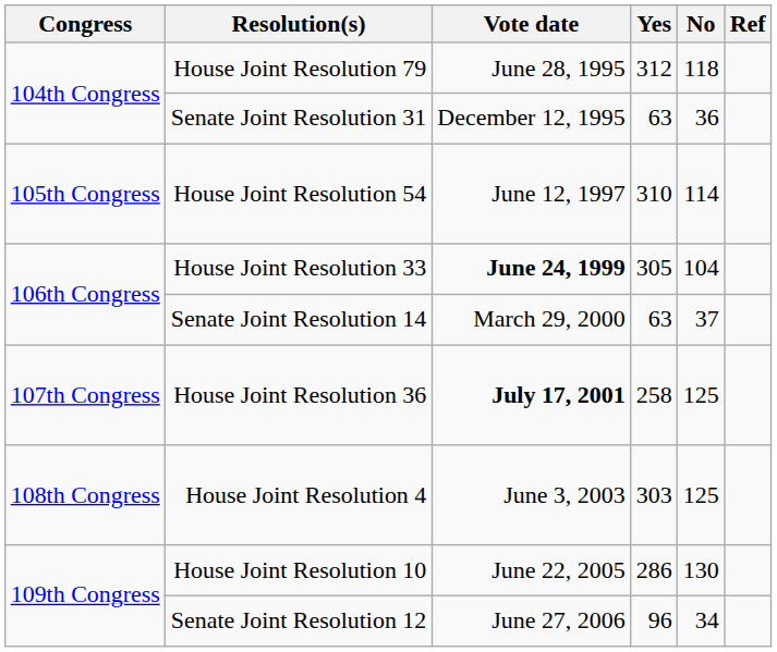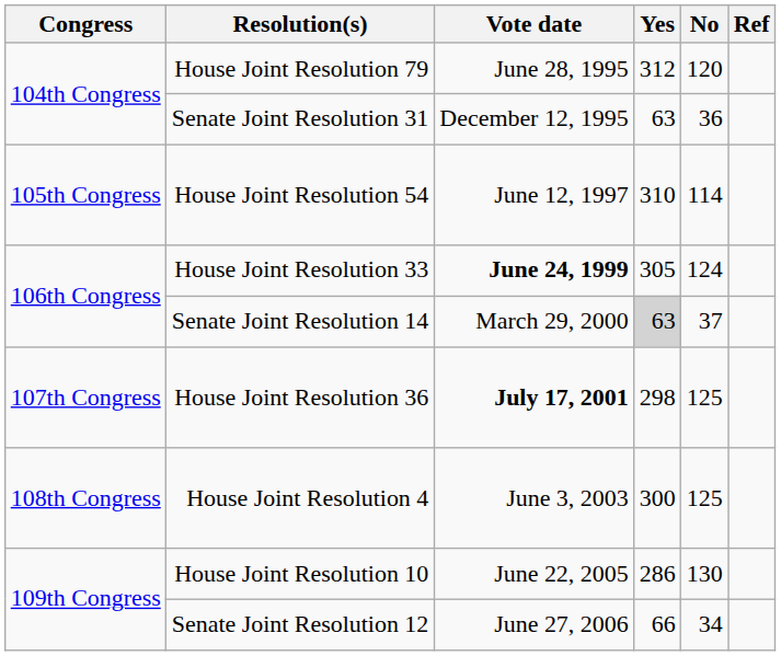House Joint Resolution 79 | No: 118 -> 120
House Joint Resolution 33 | No: 104 -> 124
Senate Joint Resolution 14 | Yes: no background -> lightgrey background
House Joint Resolution 36 | Yes: 258 -> 298
House Joint Resolution 4 | Yes: 303 -> 300
Senate Joint Resolution 12 | Yes: 96 -> 66
